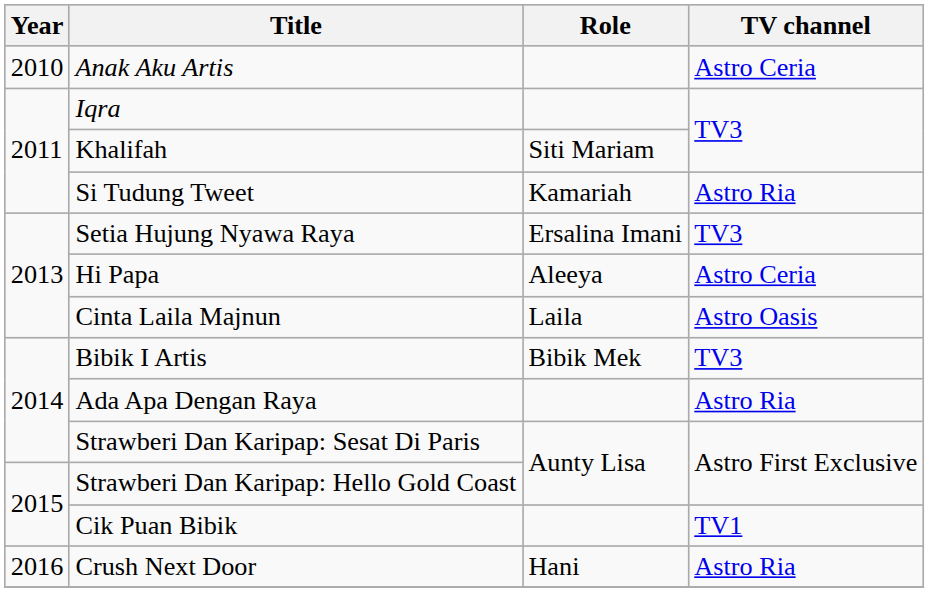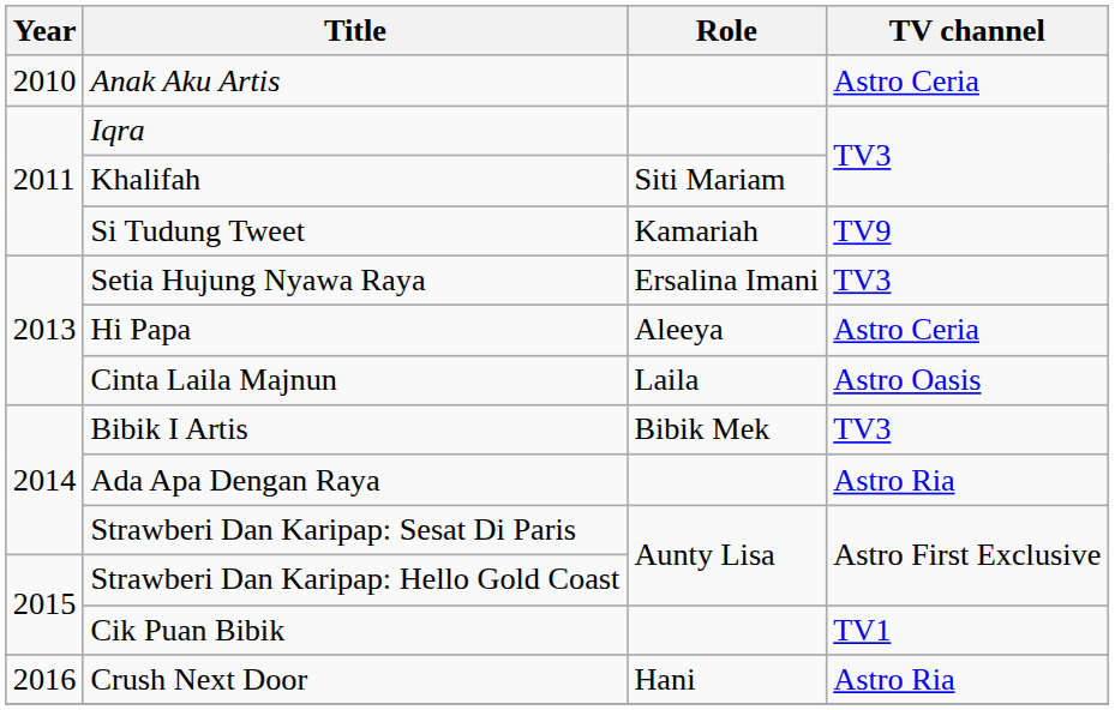Si Tudung Tweet | TV channel: Astro Ria -> TV9
